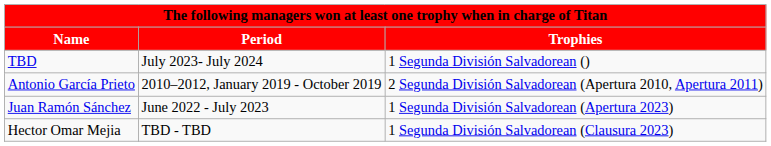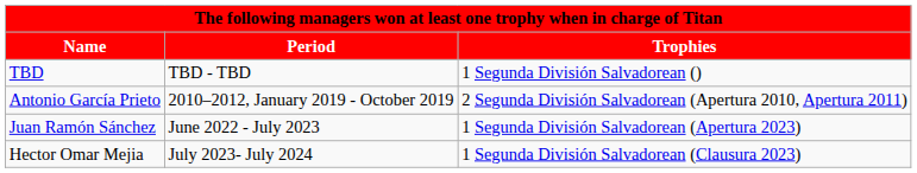TBD | Period: July 2023- July 2024 -> TBD - TBD
Hector Omar Mejia | Period: TBD - TBD -> July 2023- July 2024
